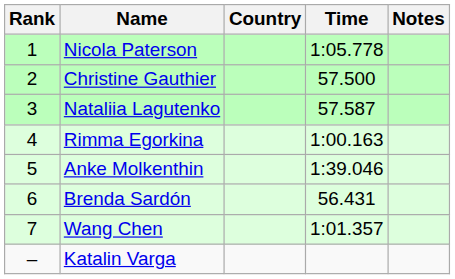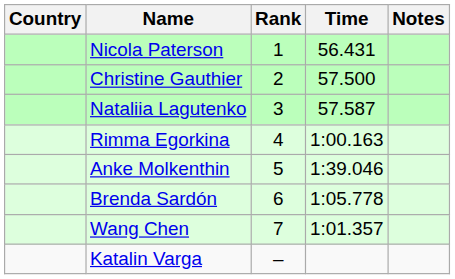columns swapped: Rank <-> Country
Nicola Paterson | Time: 1:05.778 -> 56.431
Brenda Sardón | Time: 56.431 -> 1:05.778
